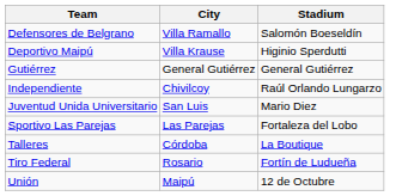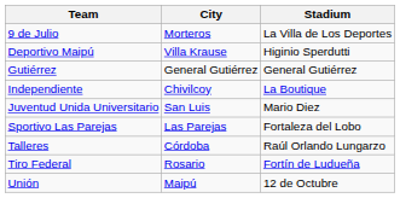+ row: 9 de Julio | Morteros | La Villa de Los Deportes
- row: Defensores de Belgrano | Villa Ramallo | Salomón Boeseldín
Independiente | Stadium: Raúl Orlando Lungarzo -> La Boutique
Talleres | Stadium: La Boutique -> Raúl Orlando Lungarzo
